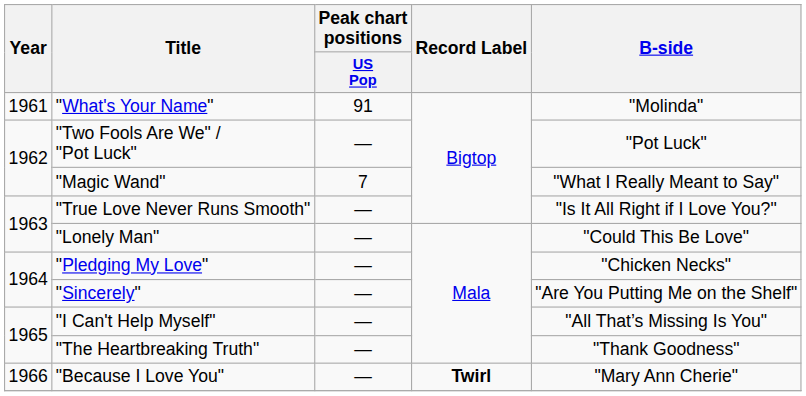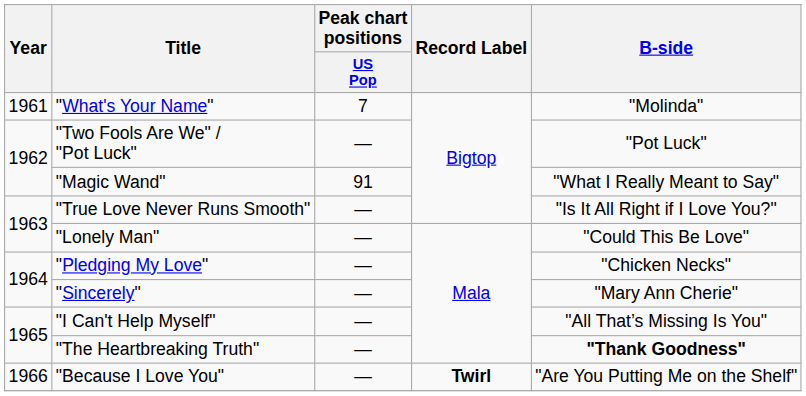"What's Your Name" | Peak chart positions / US Pop: 91 -> 7
"Magic Wand" | Peak chart positions / US Pop: 7 -> 91
"Sincerely" | B-side: "Are You Putting Me on the Shelf" -> "Mary Ann Cherie"
"The Heartbreaking Truth" | B-side: normal -> bold
"Because I Love You" | B-side: "Mary Ann Cherie" -> "Are You Putting Me on the Shelf"
